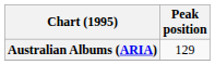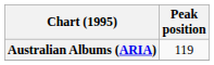Australian Albums (ARIA) | Peak position: 129 -> 119
